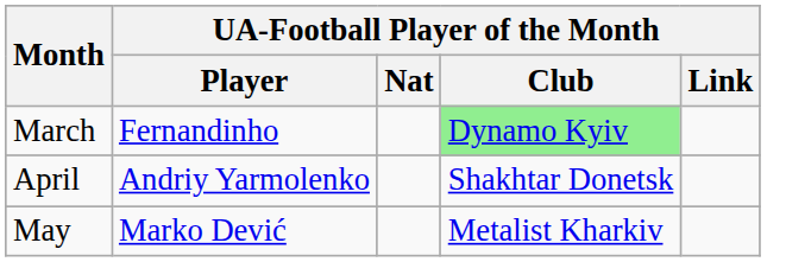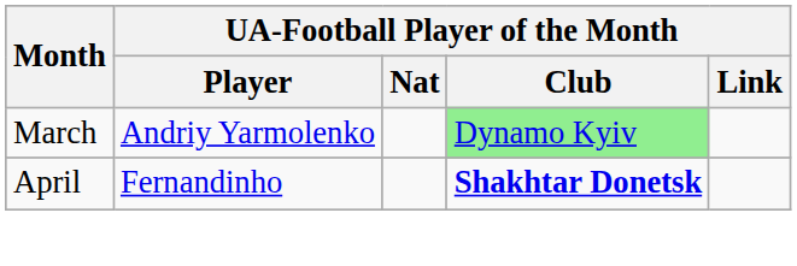March | UA-Football Player of the Month / Player: Fernandinho -> Andriy Yarmolenko
April | UA-Football Player of the Month / Player: Andriy Yarmolenko -> Fernandinho
April | UA-Football Player of the Month / Club: normal -> bold
- row: May | Marko Dević | Metalist Kharkiv
